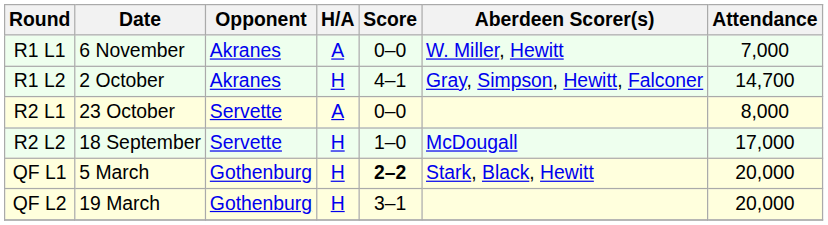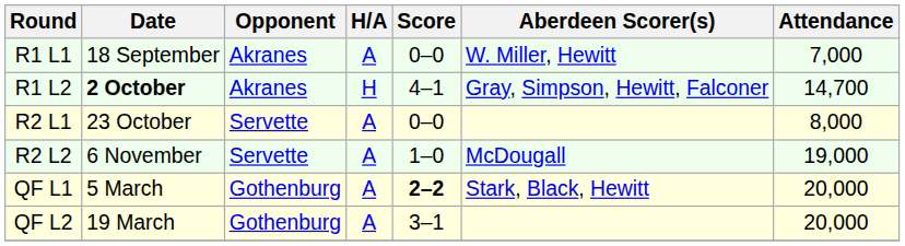R1 L1 | Date: 6 November -> 18 September
R1 L2 | Date: normal -> bold
R2 L2 | Date: 18 September -> 6 November
R2 L2 | H/A: H -> A
R2 L2 | Attendance: 17,000 -> 19,000
QF L1 | H/A: H -> A
QF L2 | H/A: H -> A
